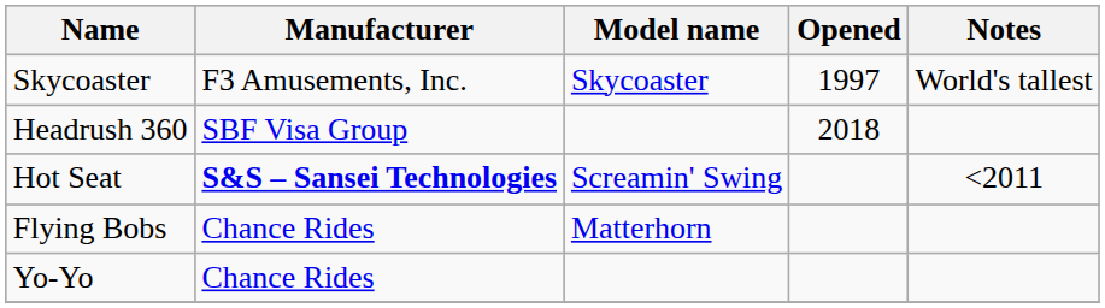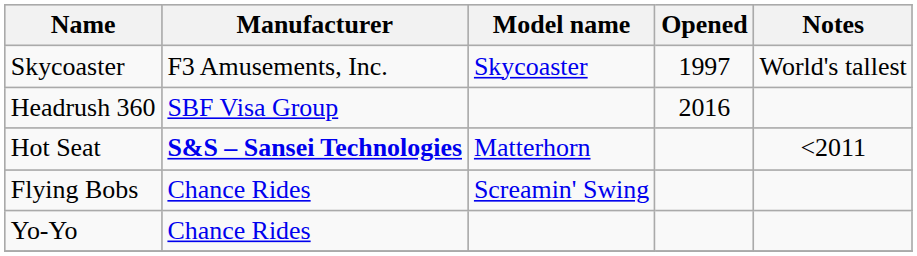Headrush 360 | Opened: 2018 -> 2016
Hot Seat | Model name: Screamin' Swing -> Matterhorn
Flying Bobs | Model name: Matterhorn -> Screamin' Swing
